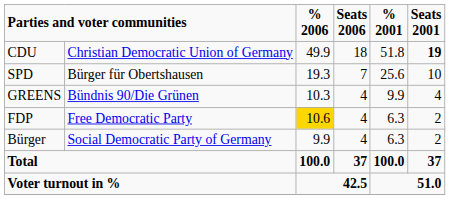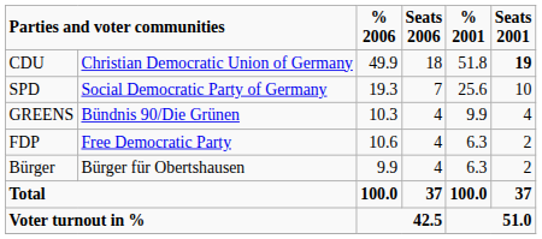SPD | column 2: Bürger für Obertshausen -> Social Democratic Party of Germany
FDP | % 2006: gold background -> no background
Bürger | column 2: Social Democratic Party of Germany -> Bürger für Obertshausen
